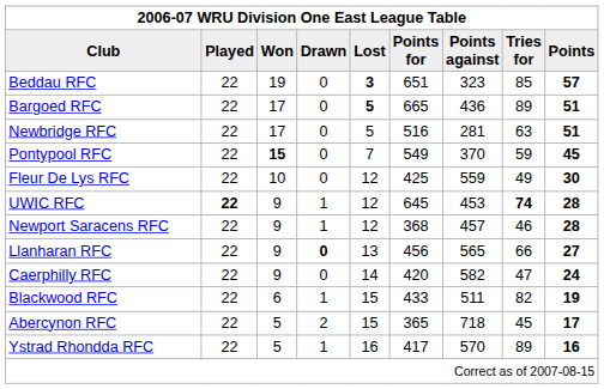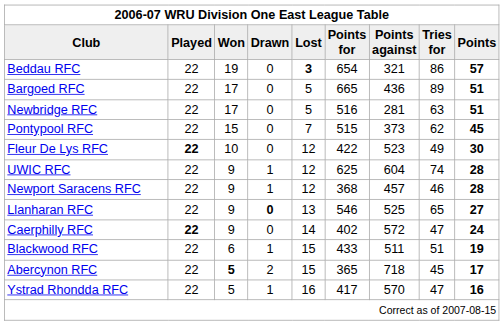Beddau RFC | Points for: 651 -> 654
Beddau RFC | Points against: 323 -> 321
Beddau RFC | Tries for: 85 -> 86
Bargoed RFC | Lost: bold -> normal
Pontypool RFC | Won: bold -> normal
Pontypool RFC | Points for: 549 -> 515
Pontypool RFC | Points against: 370 -> 373
Pontypool RFC | Tries for: 59 -> 62
Fleur De Lys RFC | Played: normal -> bold
Fleur De Lys RFC | Points for: 425 -> 422
Fleur De Lys RFC | Points against: 559 -> 523
UWIC RFC | Played: bold -> normal
UWIC RFC | Points for: 645 -> 625
UWIC RFC | Points against: 453 -> 604
UWIC RFC | Tries for: bold -> normal
Llanharan RFC | Points for: 456 -> 546
Llanharan RFC | Points against: 565 -> 525
Llanharan RFC | Tries for: 66 -> 65
Caerphilly RFC | Played: normal -> bold
Caerphilly RFC | Points for: 420 -> 402
Caerphilly RFC | Points against: 582 -> 572
Blackwood RFC | Tries for: 82 -> 51
Abercynon RFC | Won: normal -> bold
Ystrad Rhondda RFC | Tries for: 89 -> 47
